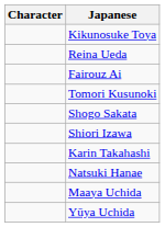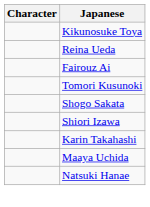rows swapped: Maaya Uchida <-> Natsuki Hanae
- row: Yūya Uchida
